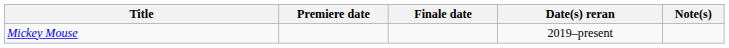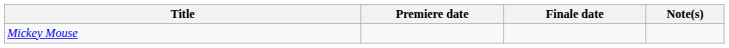- column: Date(s) reran | 2019–present
